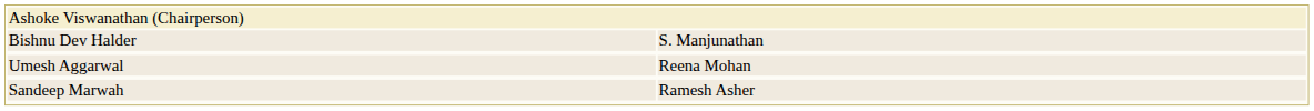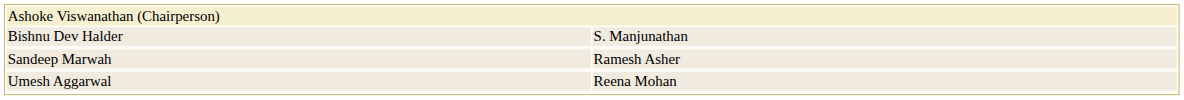rows swapped: Umesh Aggarwal <-> Sandeep Marwah
